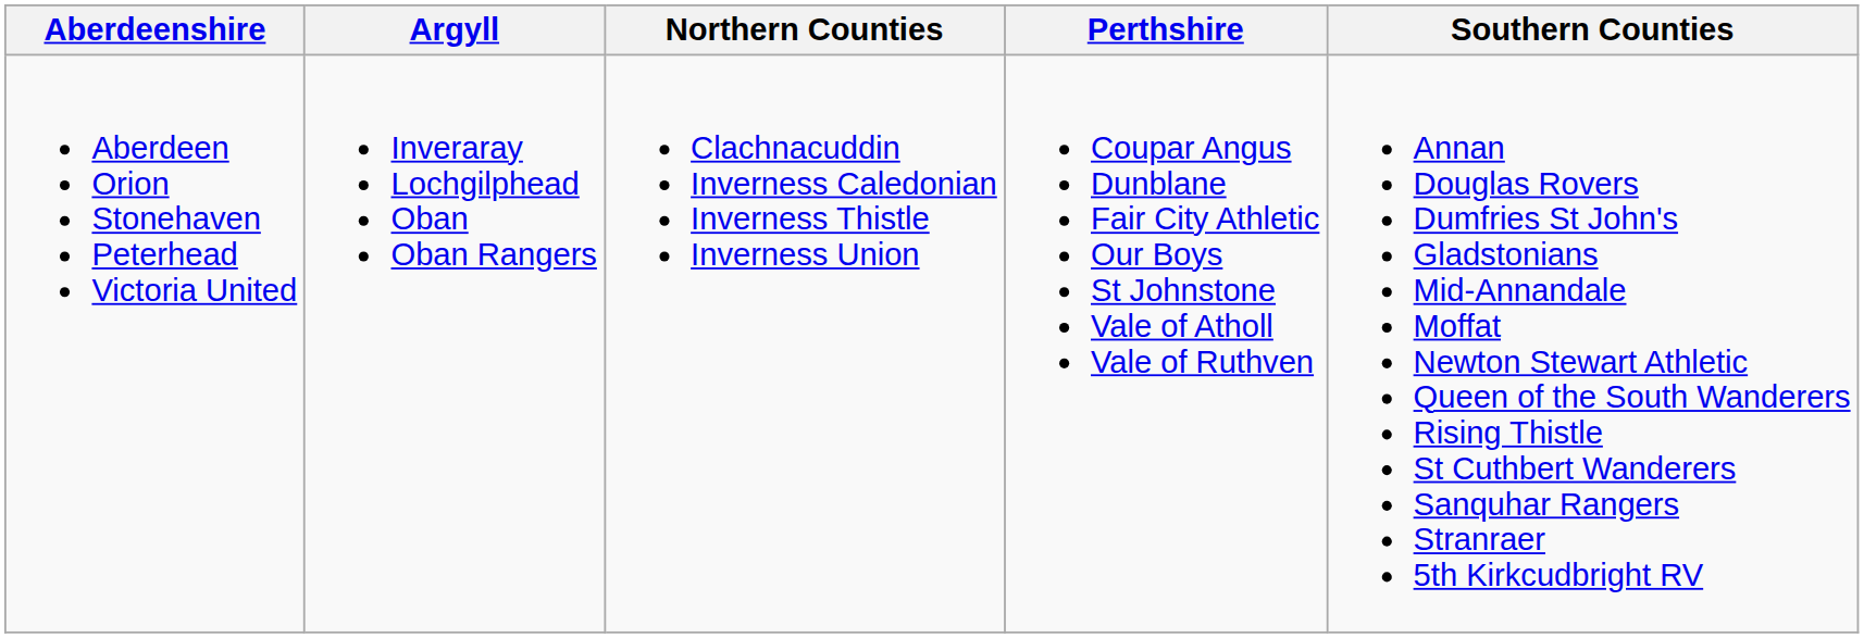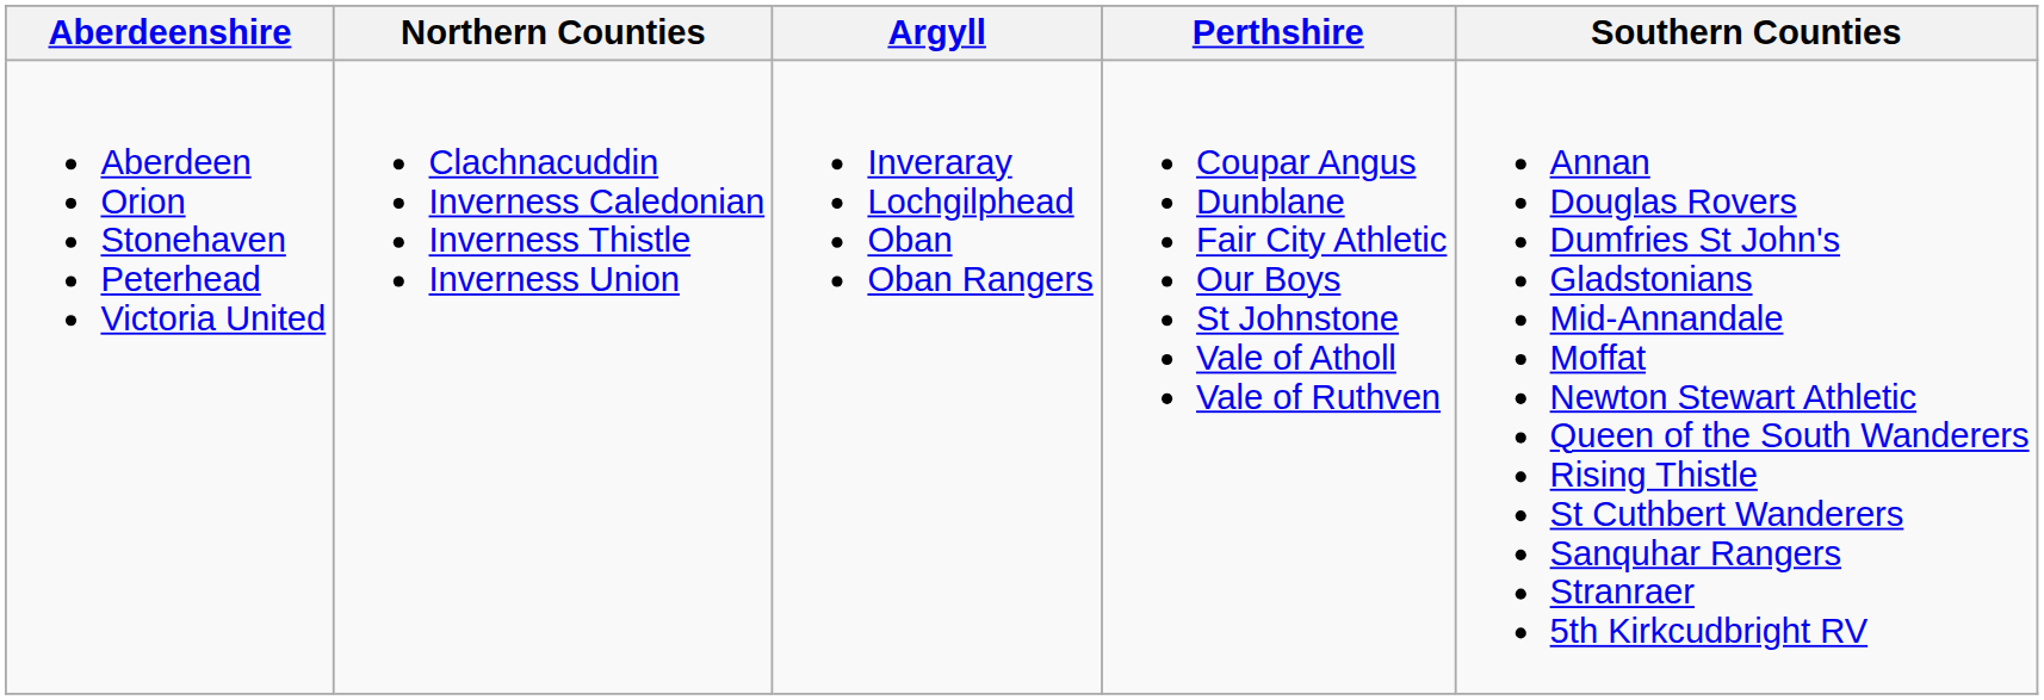columns swapped: Argyll <-> Northern Counties
